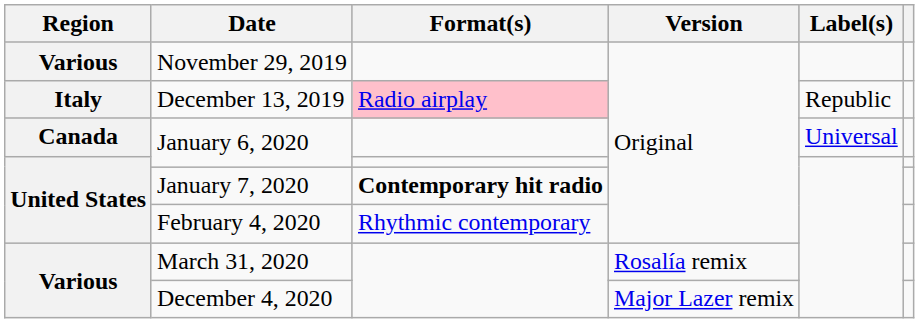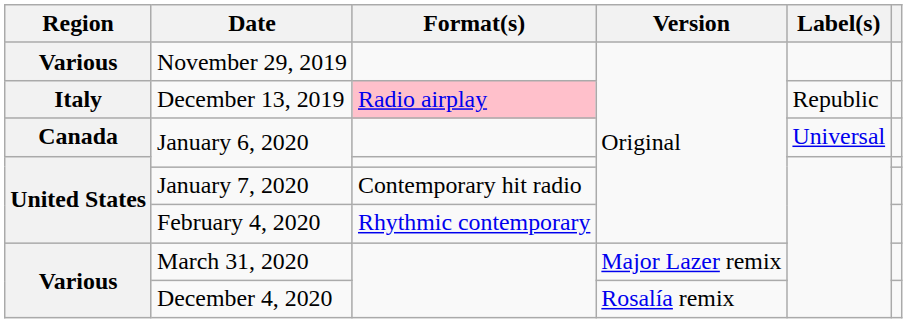January 7, 2020 | Format(s): bold -> normal
March 31, 2020 | Version: Rosalía remix -> Major Lazer remix
December 4, 2020 | Version: Major Lazer remix -> Rosalía remix
